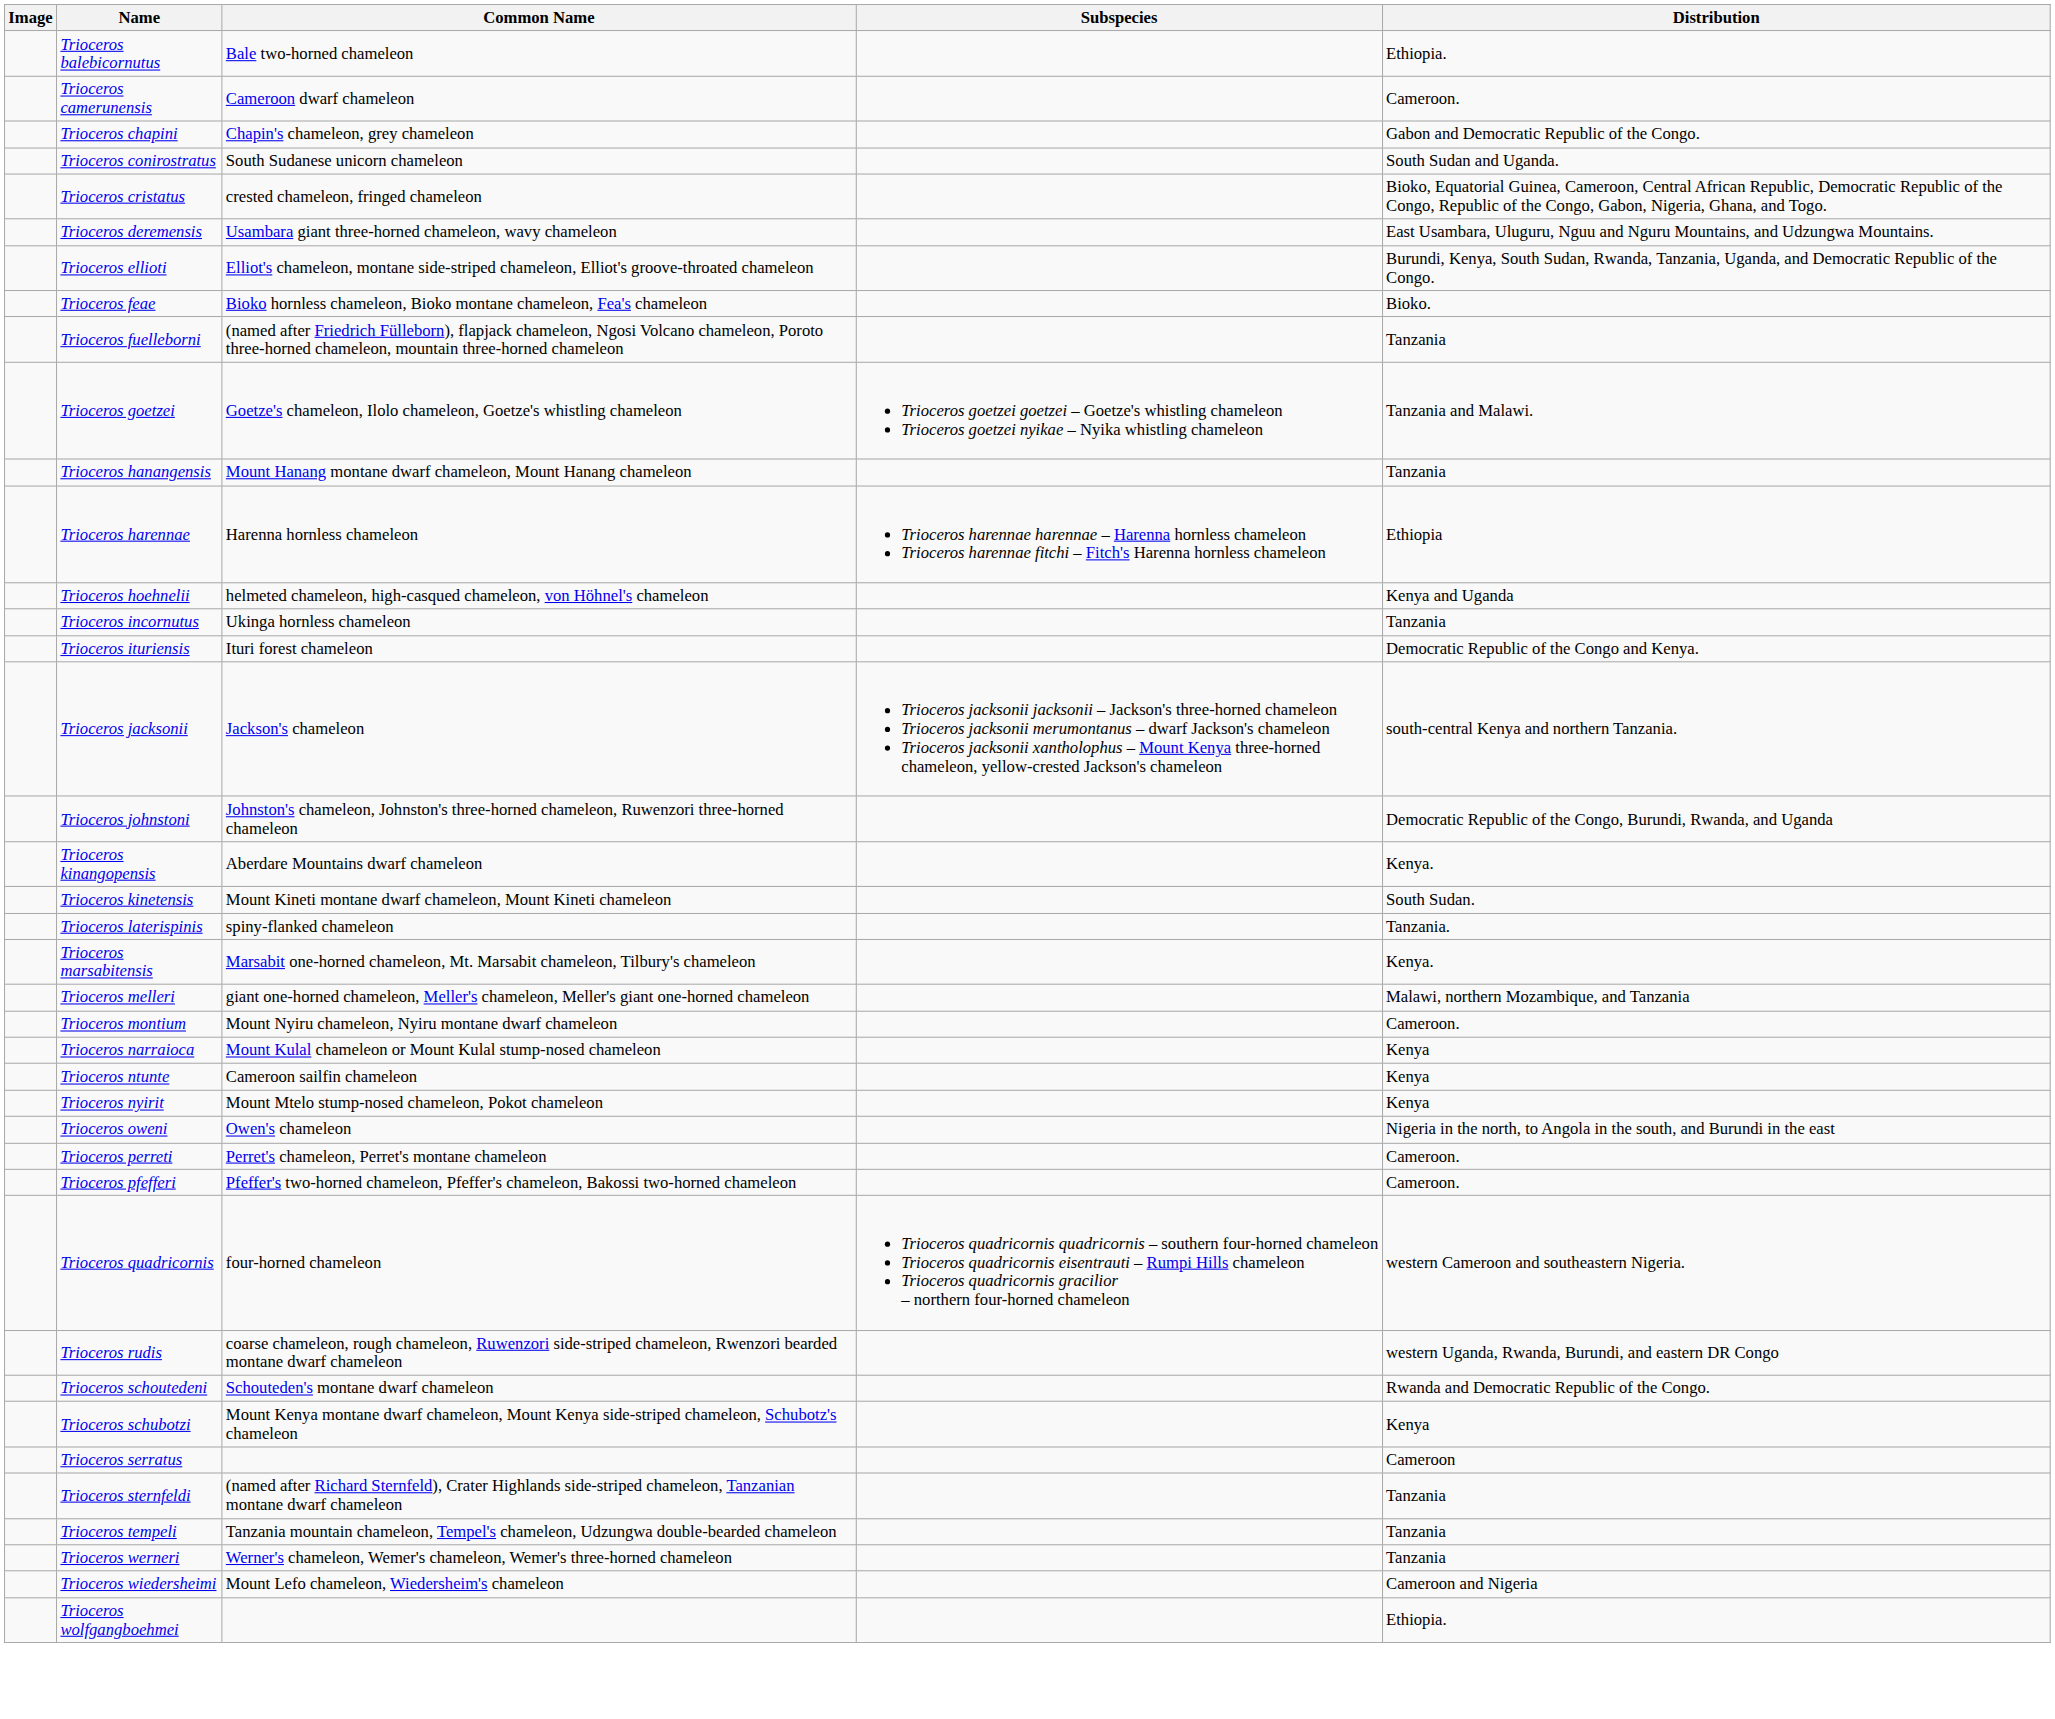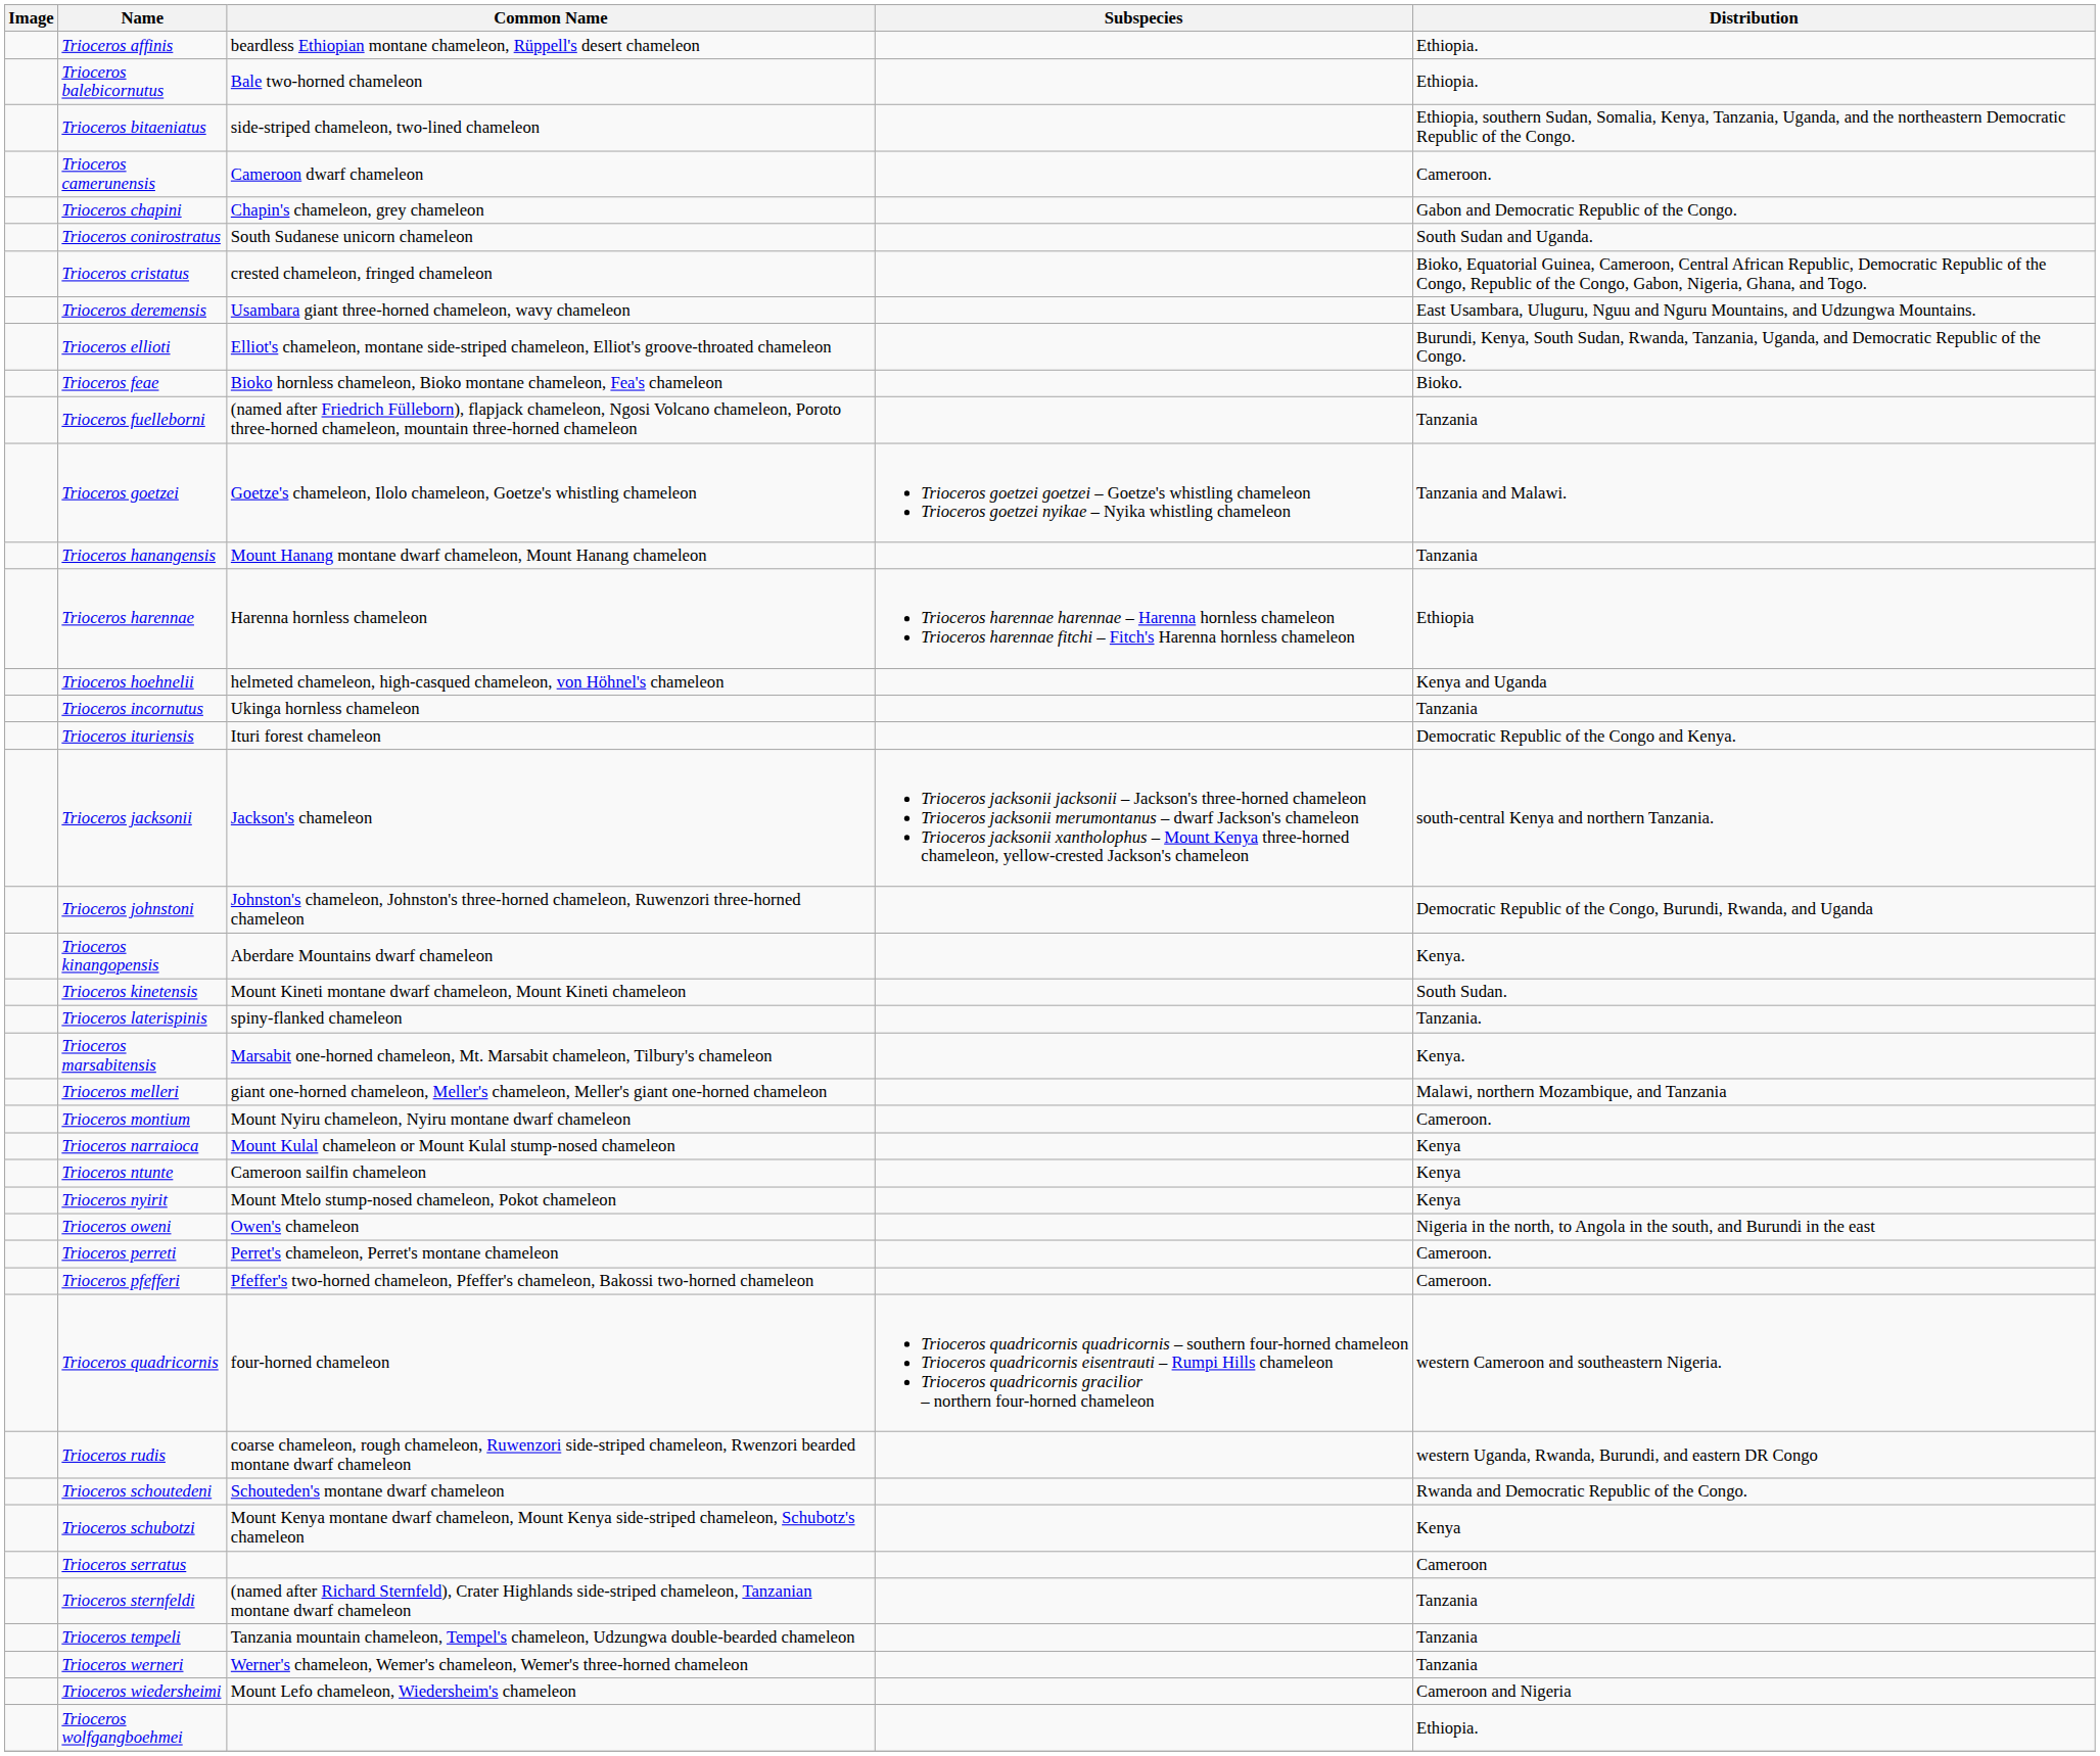+ row: Trioceros affinis | beardless Ethiopian montane chameleon, Rüppell's desert chameleon | Ethiopia.
+ row: Trioceros bitaeniatus | side-striped chameleon, two-lined chameleon | Ethiopia, southern Sudan, Somalia, Kenya, Tanzania, Uganda, and the northeastern Democratic Republic of the Congo.
